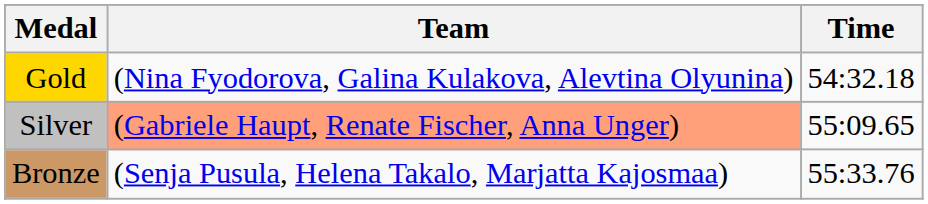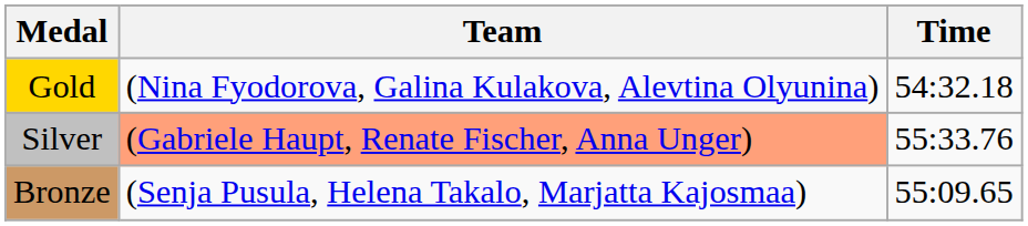Silver | Time: 55:09.65 -> 55:33.76
Bronze | Time: 55:33.76 -> 55:09.65
